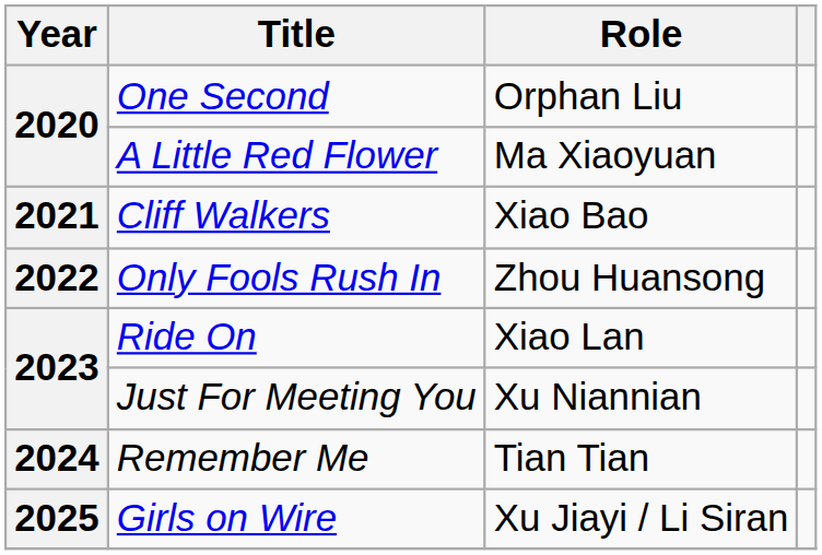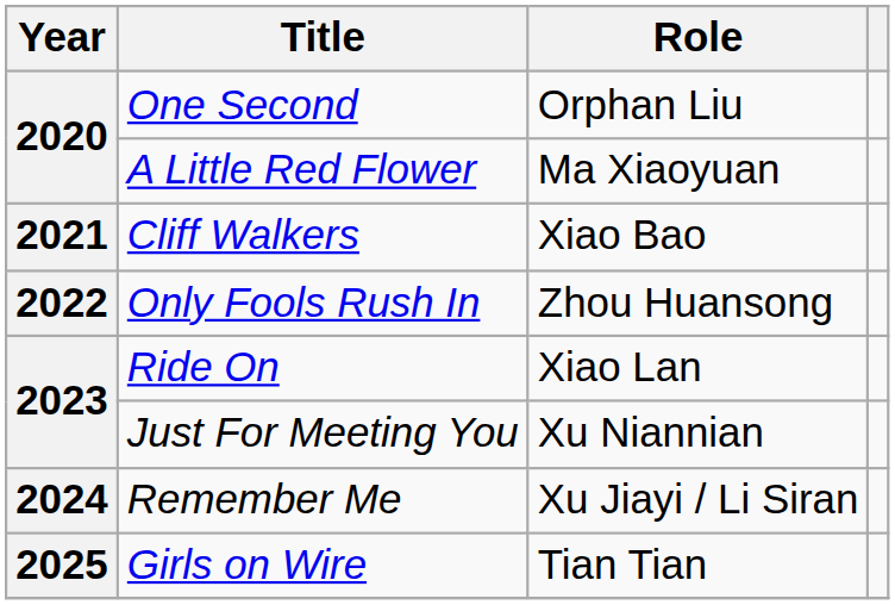Remember Me | Role: Tian Tian -> Xu Jiayi / Li Siran
Girls on Wire | Role: Xu Jiayi / Li Siran -> Tian Tian
